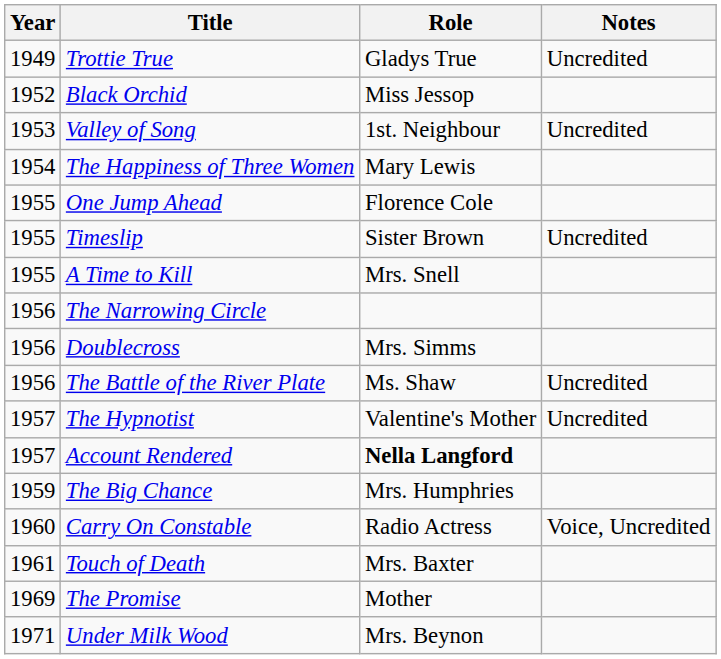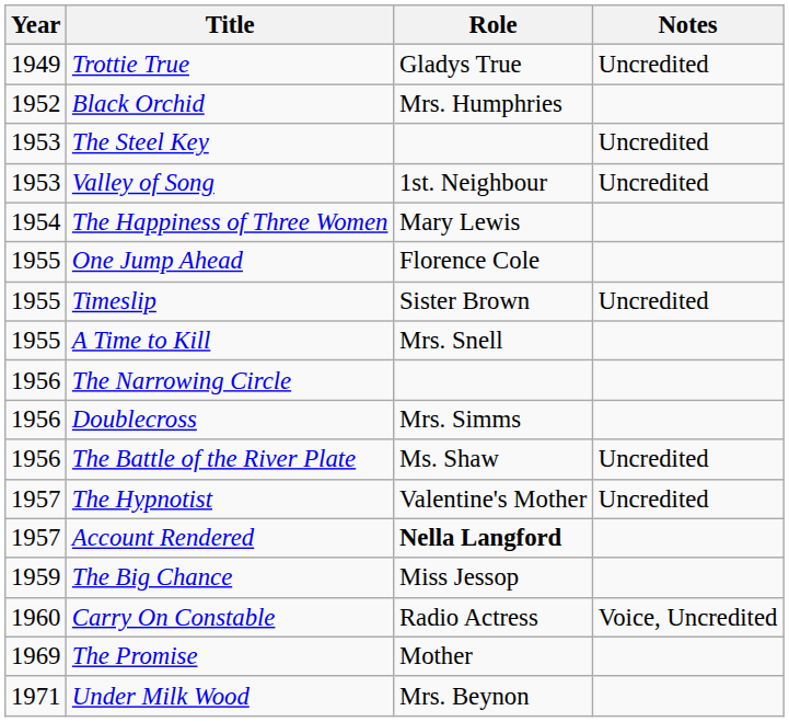Black Orchid | Role: Miss Jessop -> Mrs. Humphries
+ row: 1953 | The Steel Key | Uncredited
The Big Chance | Role: Mrs. Humphries -> Miss Jessop
- row: 1961 | Touch of Death | Mrs. Baxter
